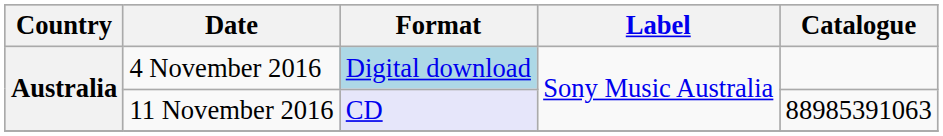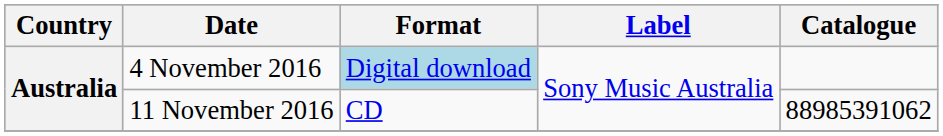11 November 2016 | Format: lavender background -> no background
11 November 2016 | Catalogue: 88985391063 -> 88985391062
